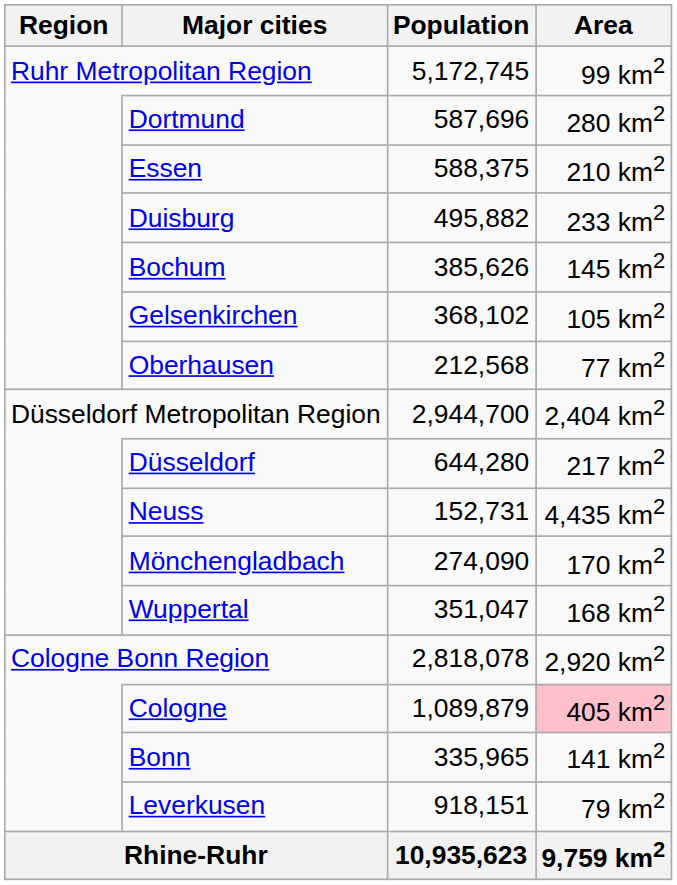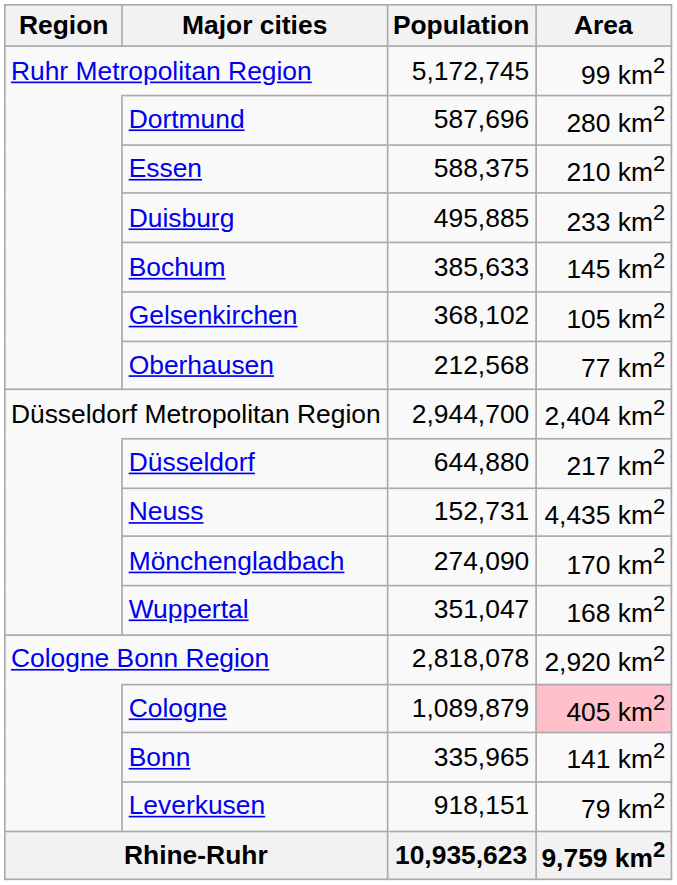Duisburg | Population: 495,882 -> 495,885
Bochum | Population: 385,626 -> 385,633
Düsseldorf | Population: 644,280 -> 644,880
